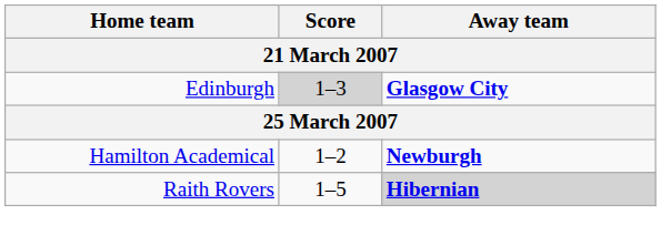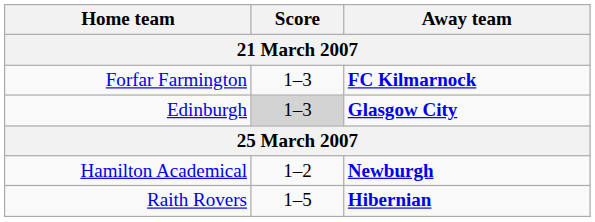+ row: Forfar Farmington | 1–3 | FC Kilmarnock
Raith Rovers | Away team: lightgrey background -> no background
